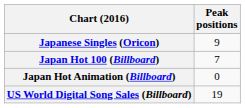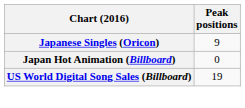- row: Japan Hot 100 (Billboard) | 7
